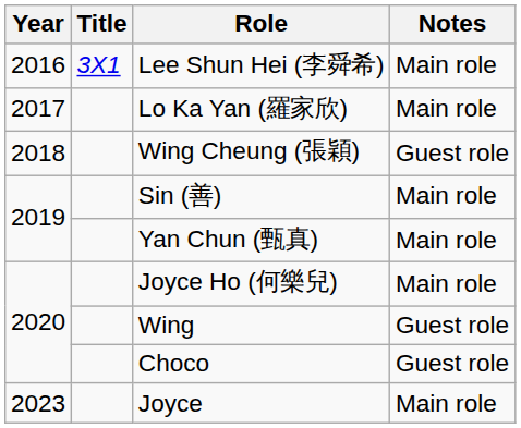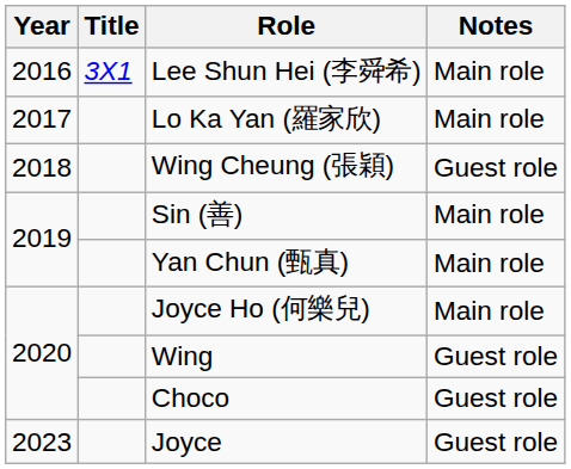Joyce | Notes: Main role -> Guest role
